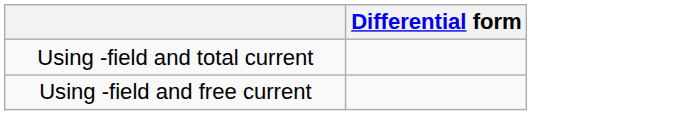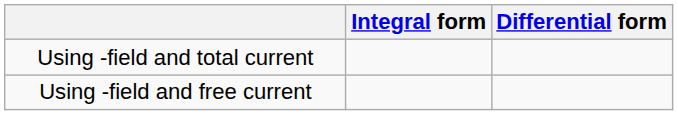+ column: Integral form
